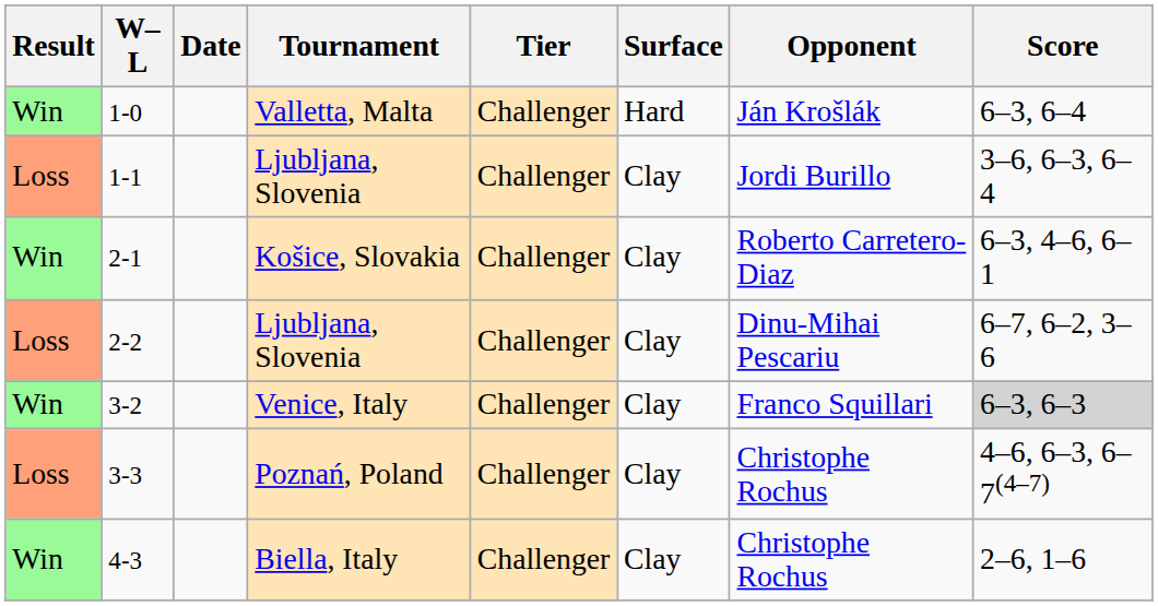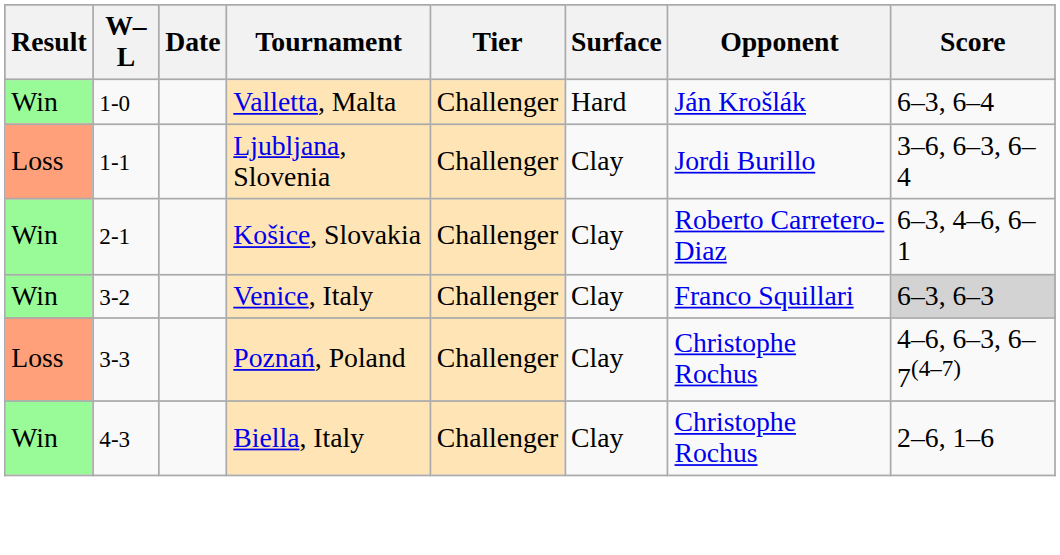- row: Loss | 2-2 | Ljubljana, Slovenia | Challenger | Clay | Dinu-Mihai Pescariu | 6–7, 6–2, 3–6
